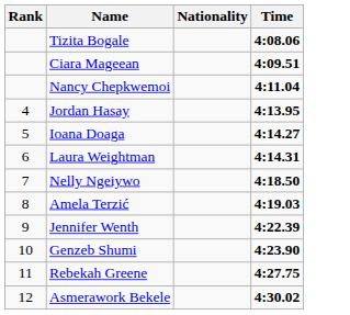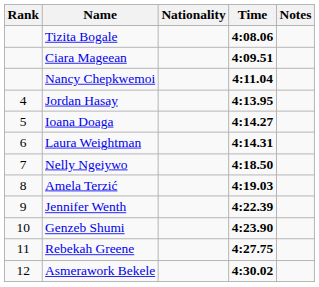+ column: Notes
